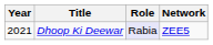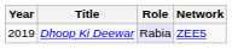Dhoop Ki Deewar | Year: 2021 -> 2019
